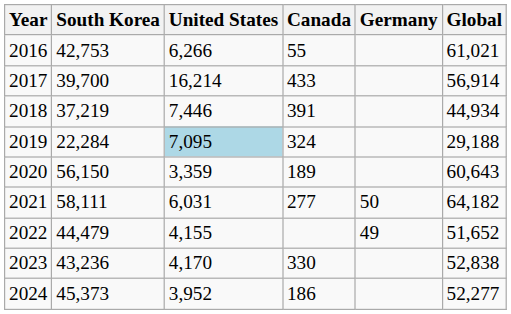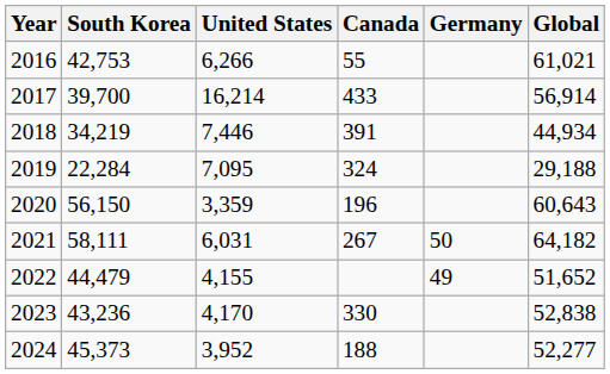2018 | South Korea: 37,219 -> 34,219
2019 | United States: lightblue background -> no background
2020 | Canada: 189 -> 196
2021 | Canada: 277 -> 267
2024 | Canada: 186 -> 188
